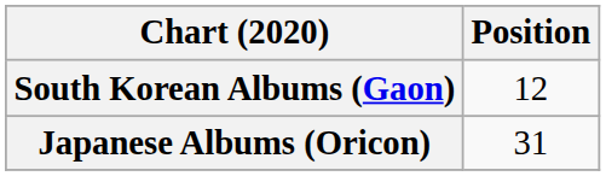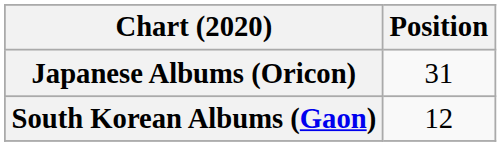rows swapped: Japanese Albums (Oricon) <-> South Korean Albums (Gaon)
